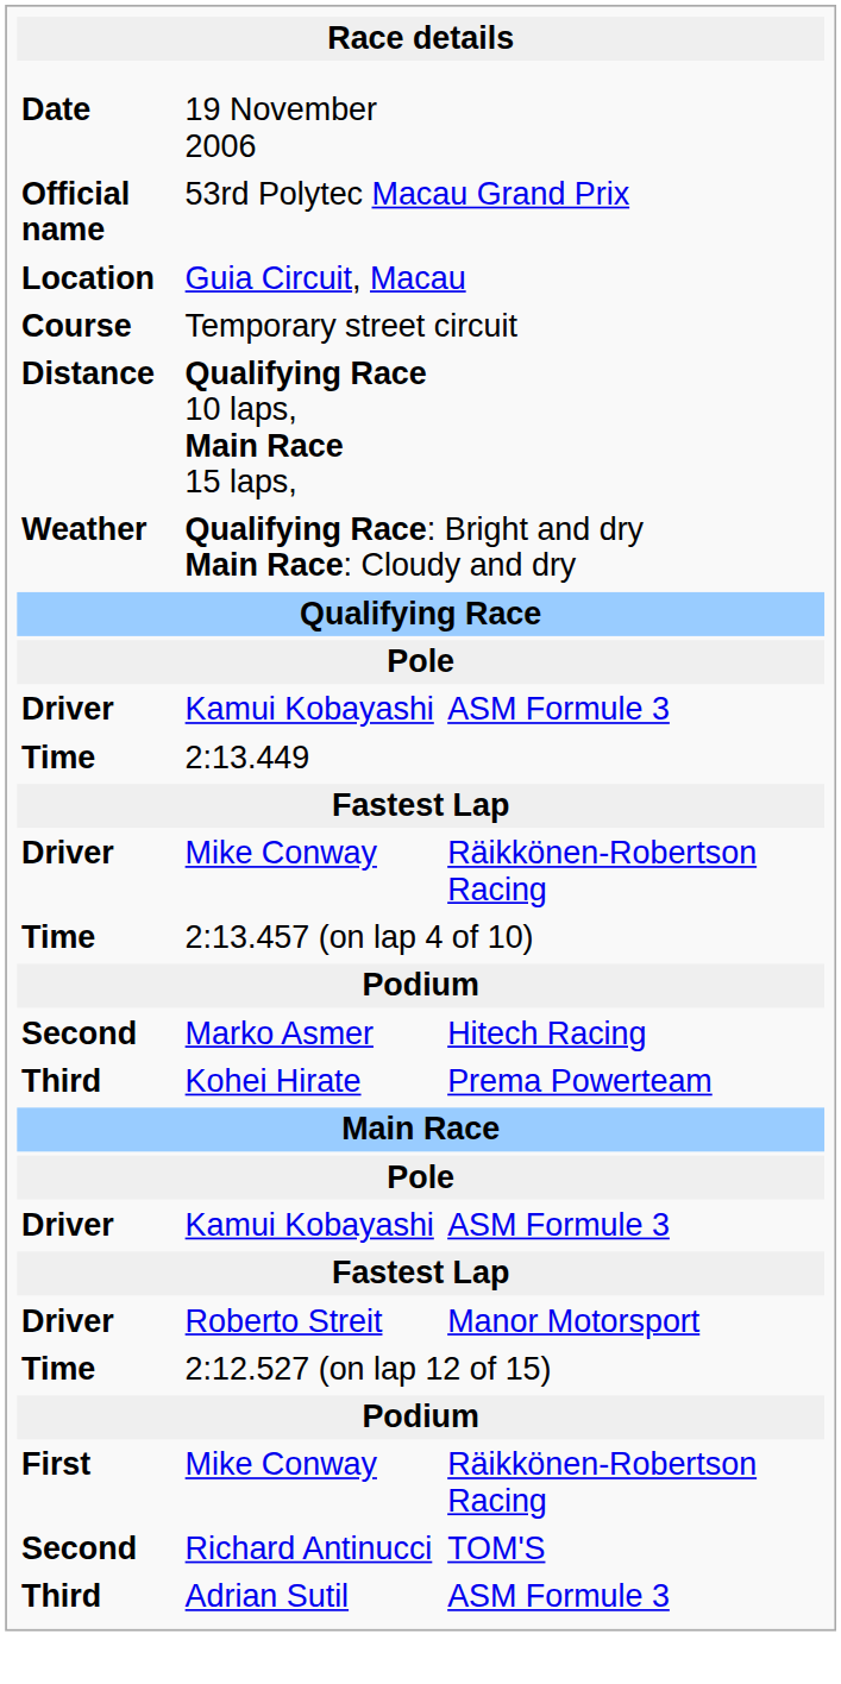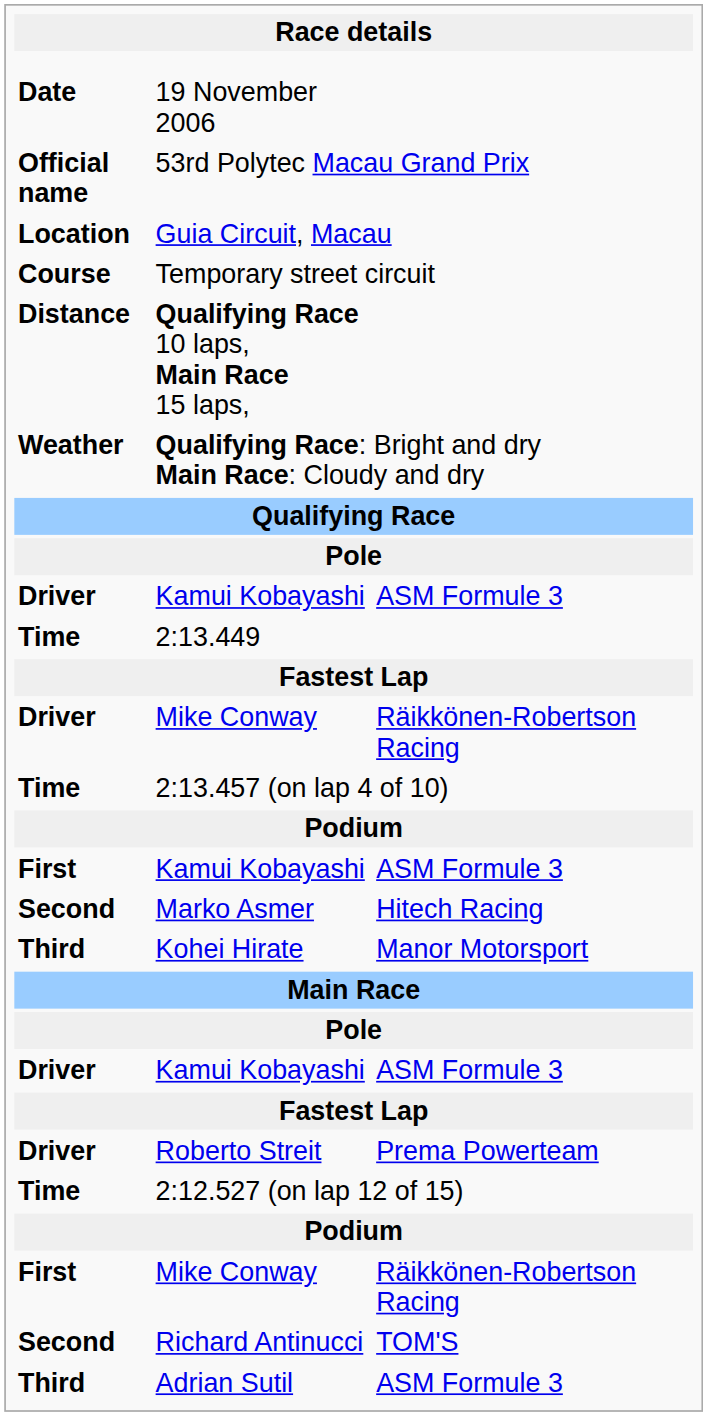+ row: First | Kamui Kobayashi | ASM Formule 3
Kohei Hirate | column 3: Prema Powerteam -> Manor Motorsport
Roberto Streit | column 3: Manor Motorsport -> Prema Powerteam
